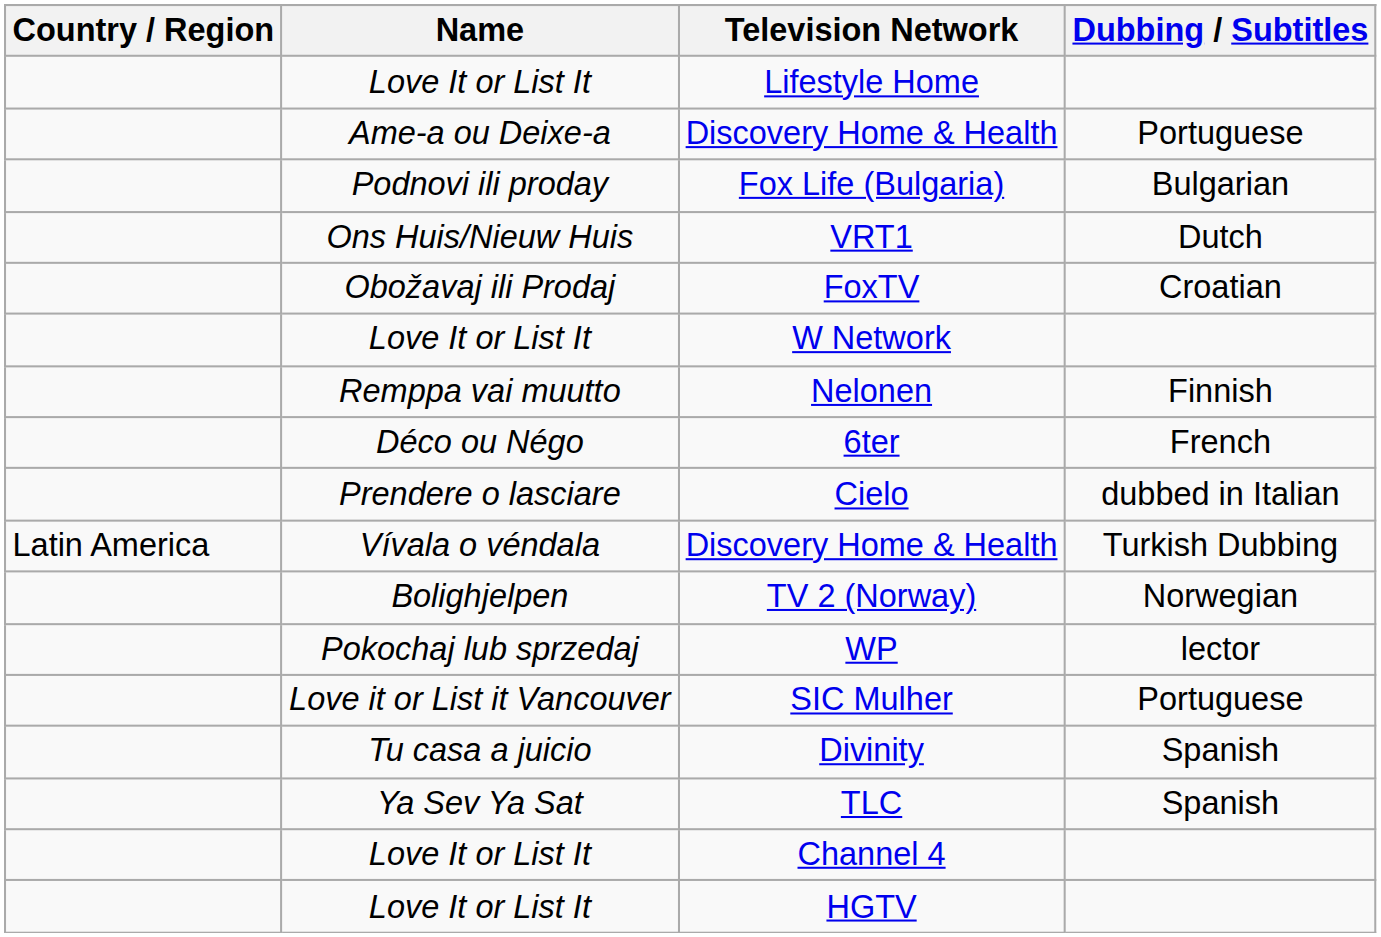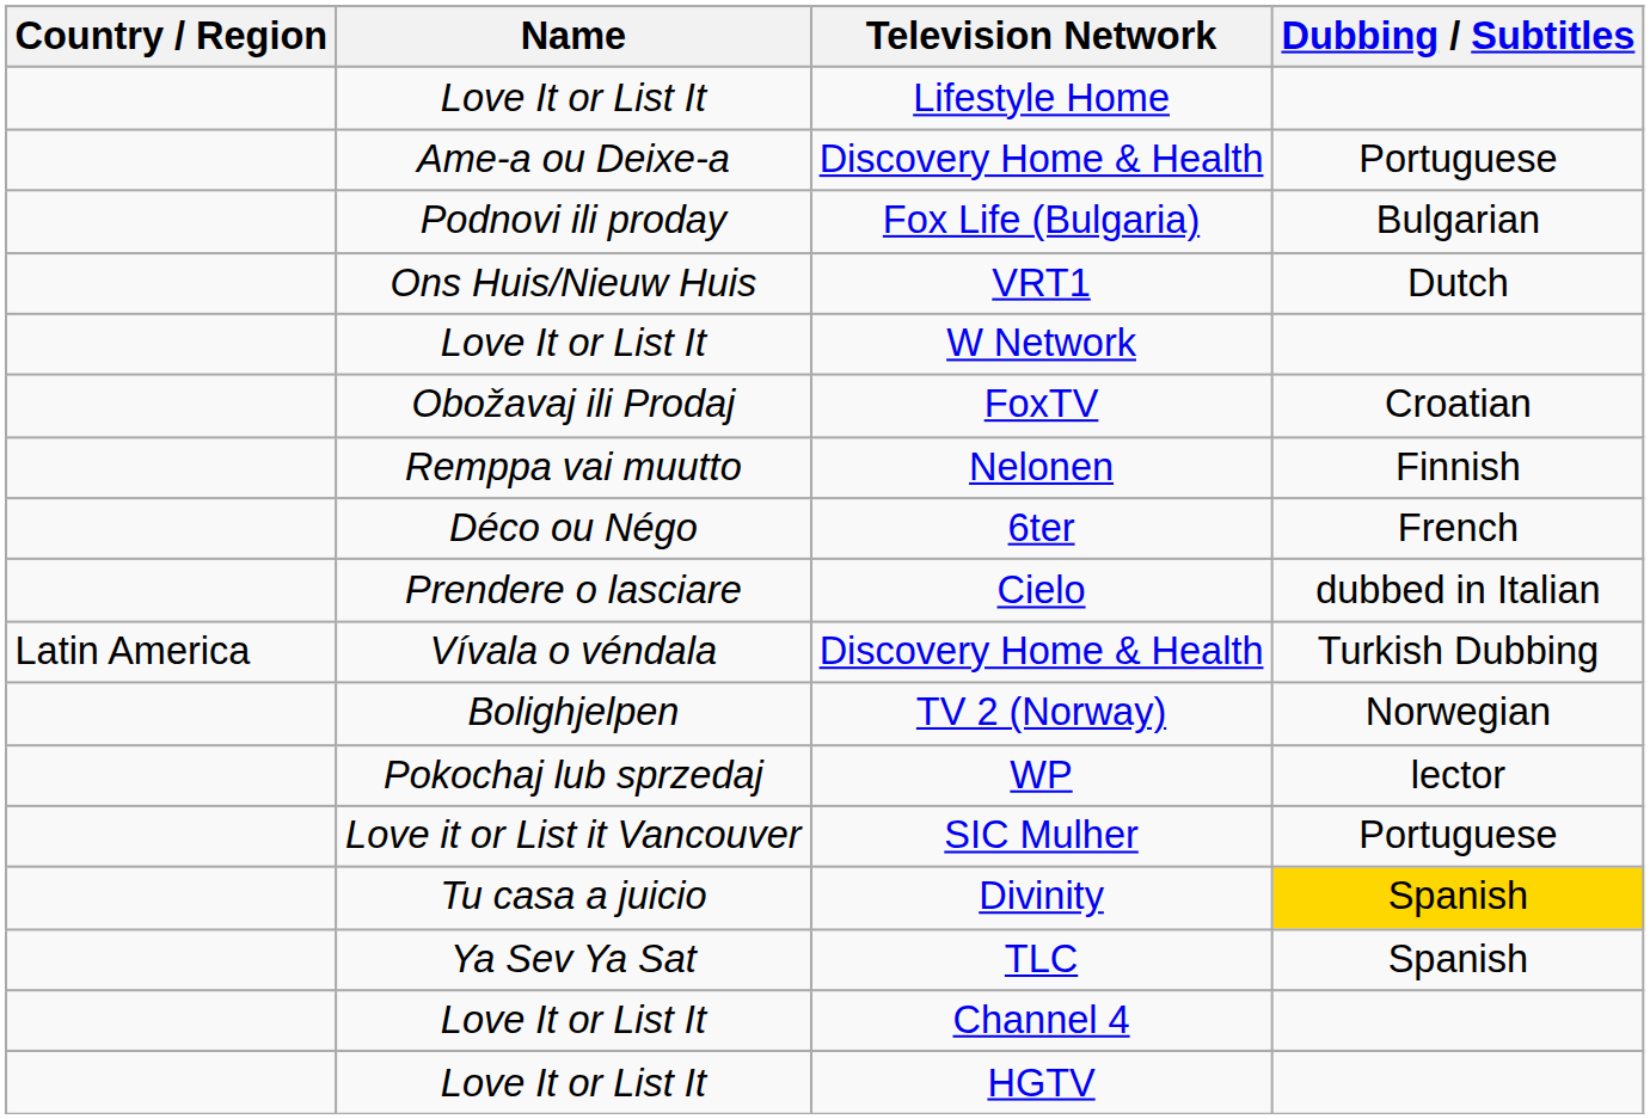rows swapped: W Network <-> FoxTV
Divinity | Dubbing / Subtitles: no background -> gold background
